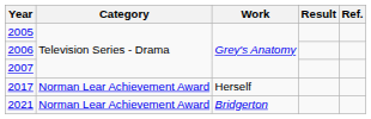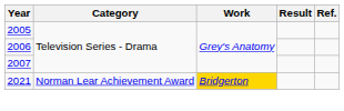- row: 2017 | Norman Lear Achievement Award | Herself
2021 | Work: no background -> gold background
